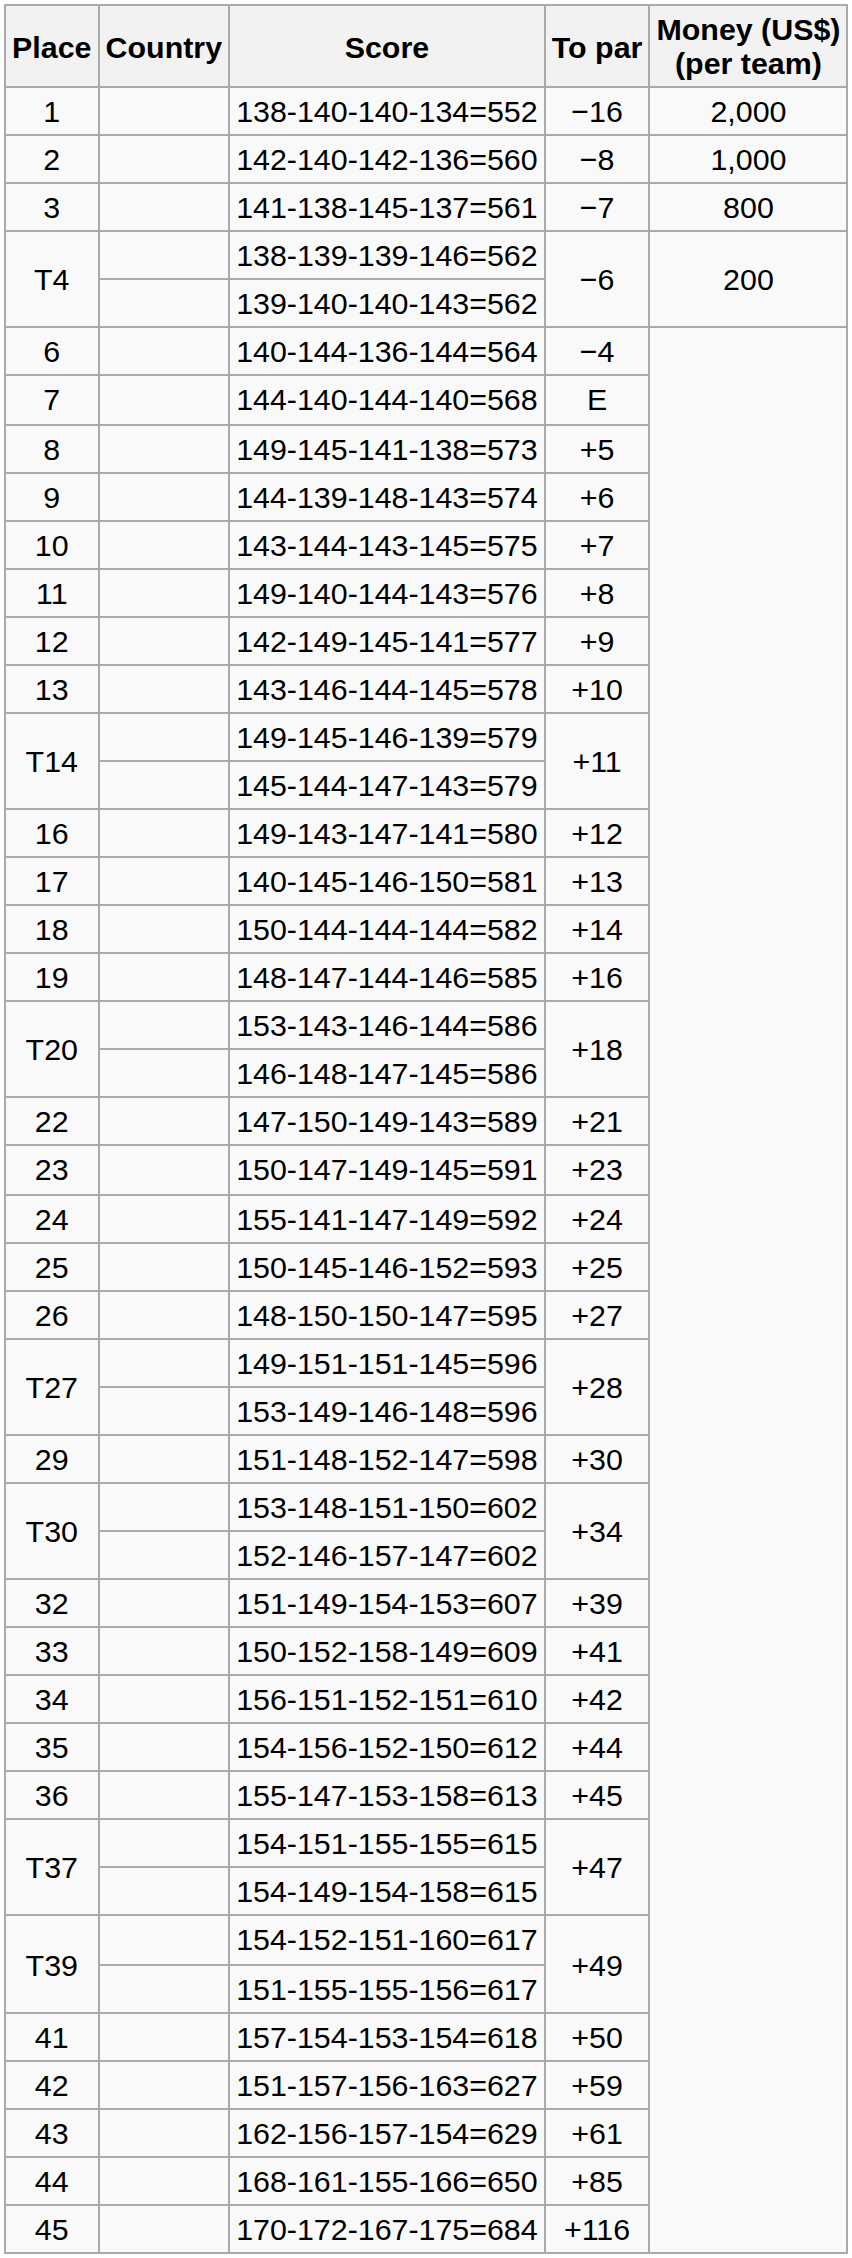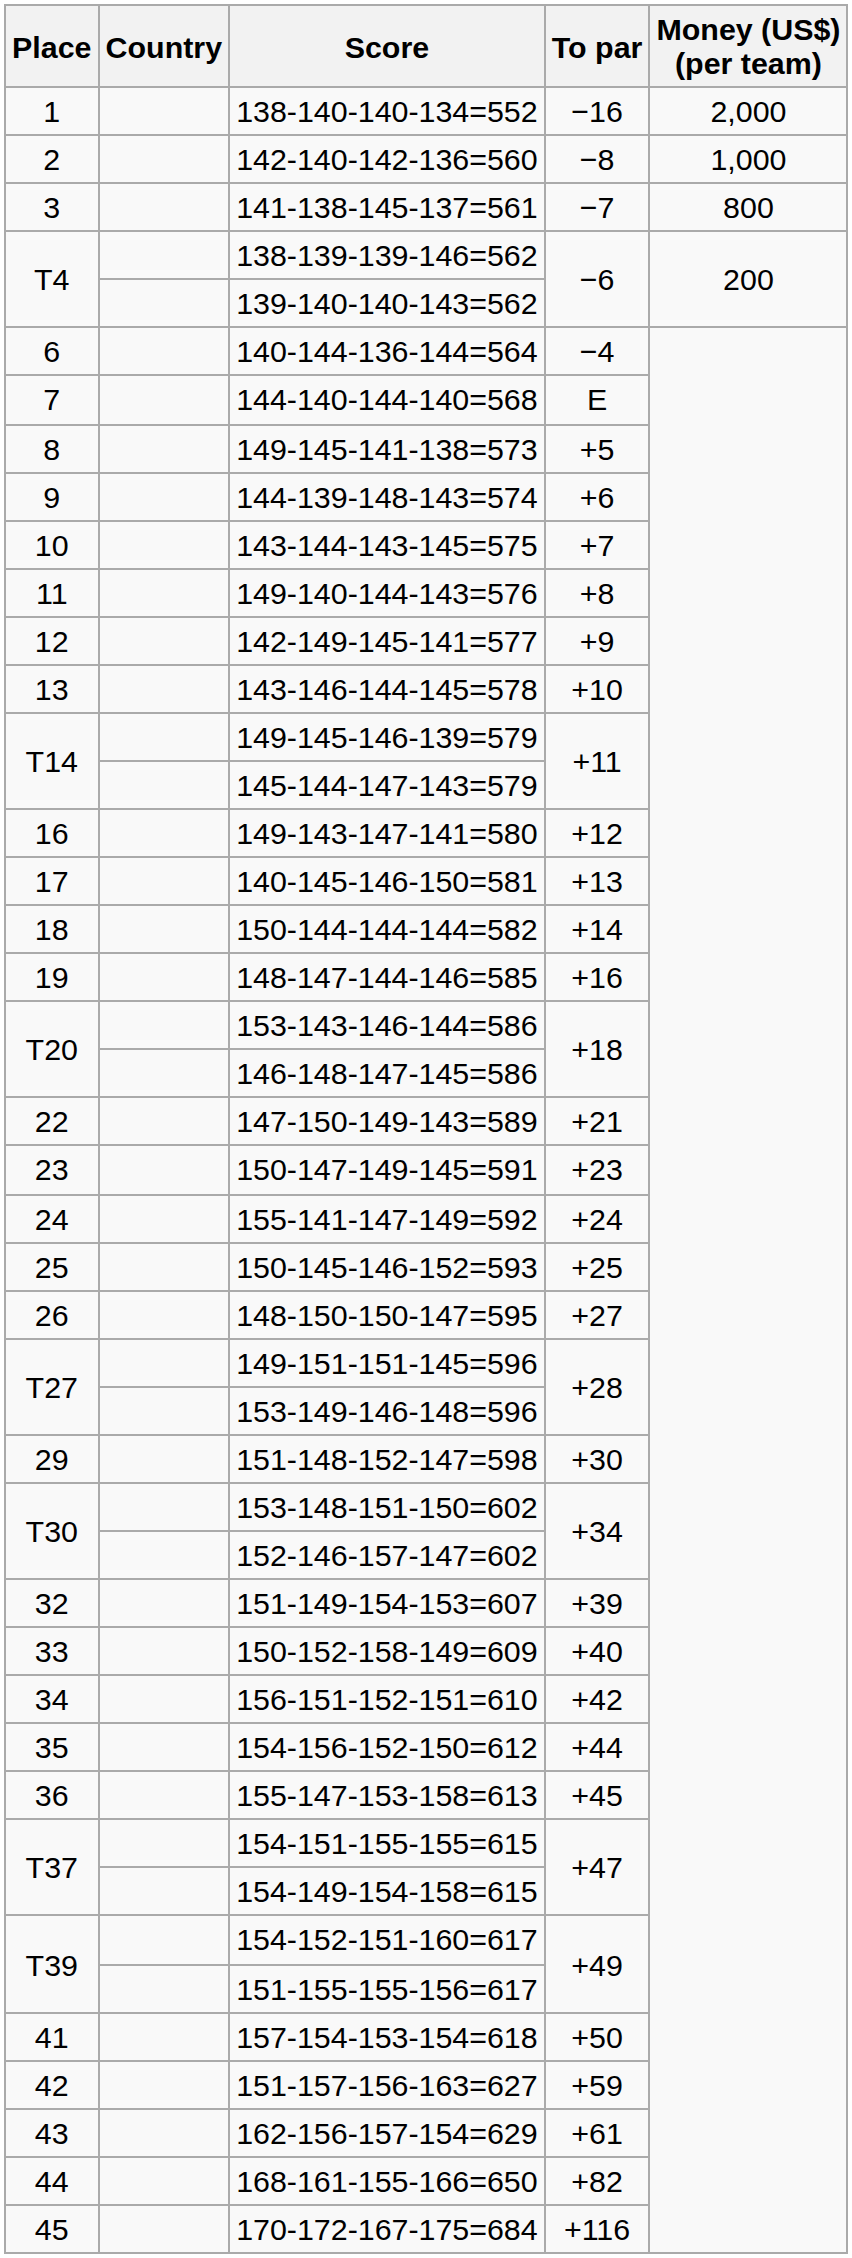150-152-158-149=609 | To par: +41 -> +40
168-161-155-166=650 | To par: +85 -> +82
